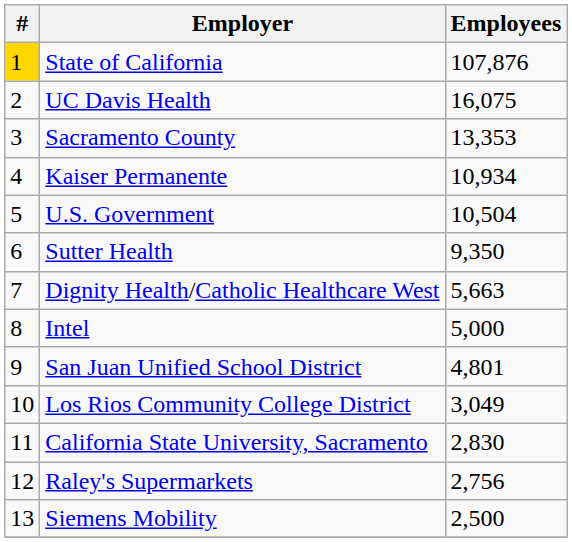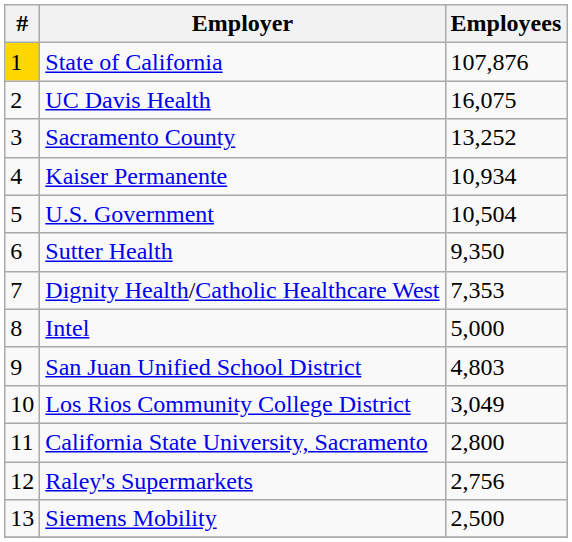Sacramento County | Employees: 13,353 -> 13,252
Dignity Health/Catholic Healthcare West | Employees: 5,663 -> 7,353
San Juan Unified School District | Employees: 4,801 -> 4,803
California State University, Sacramento | Employees: 2,830 -> 2,800
